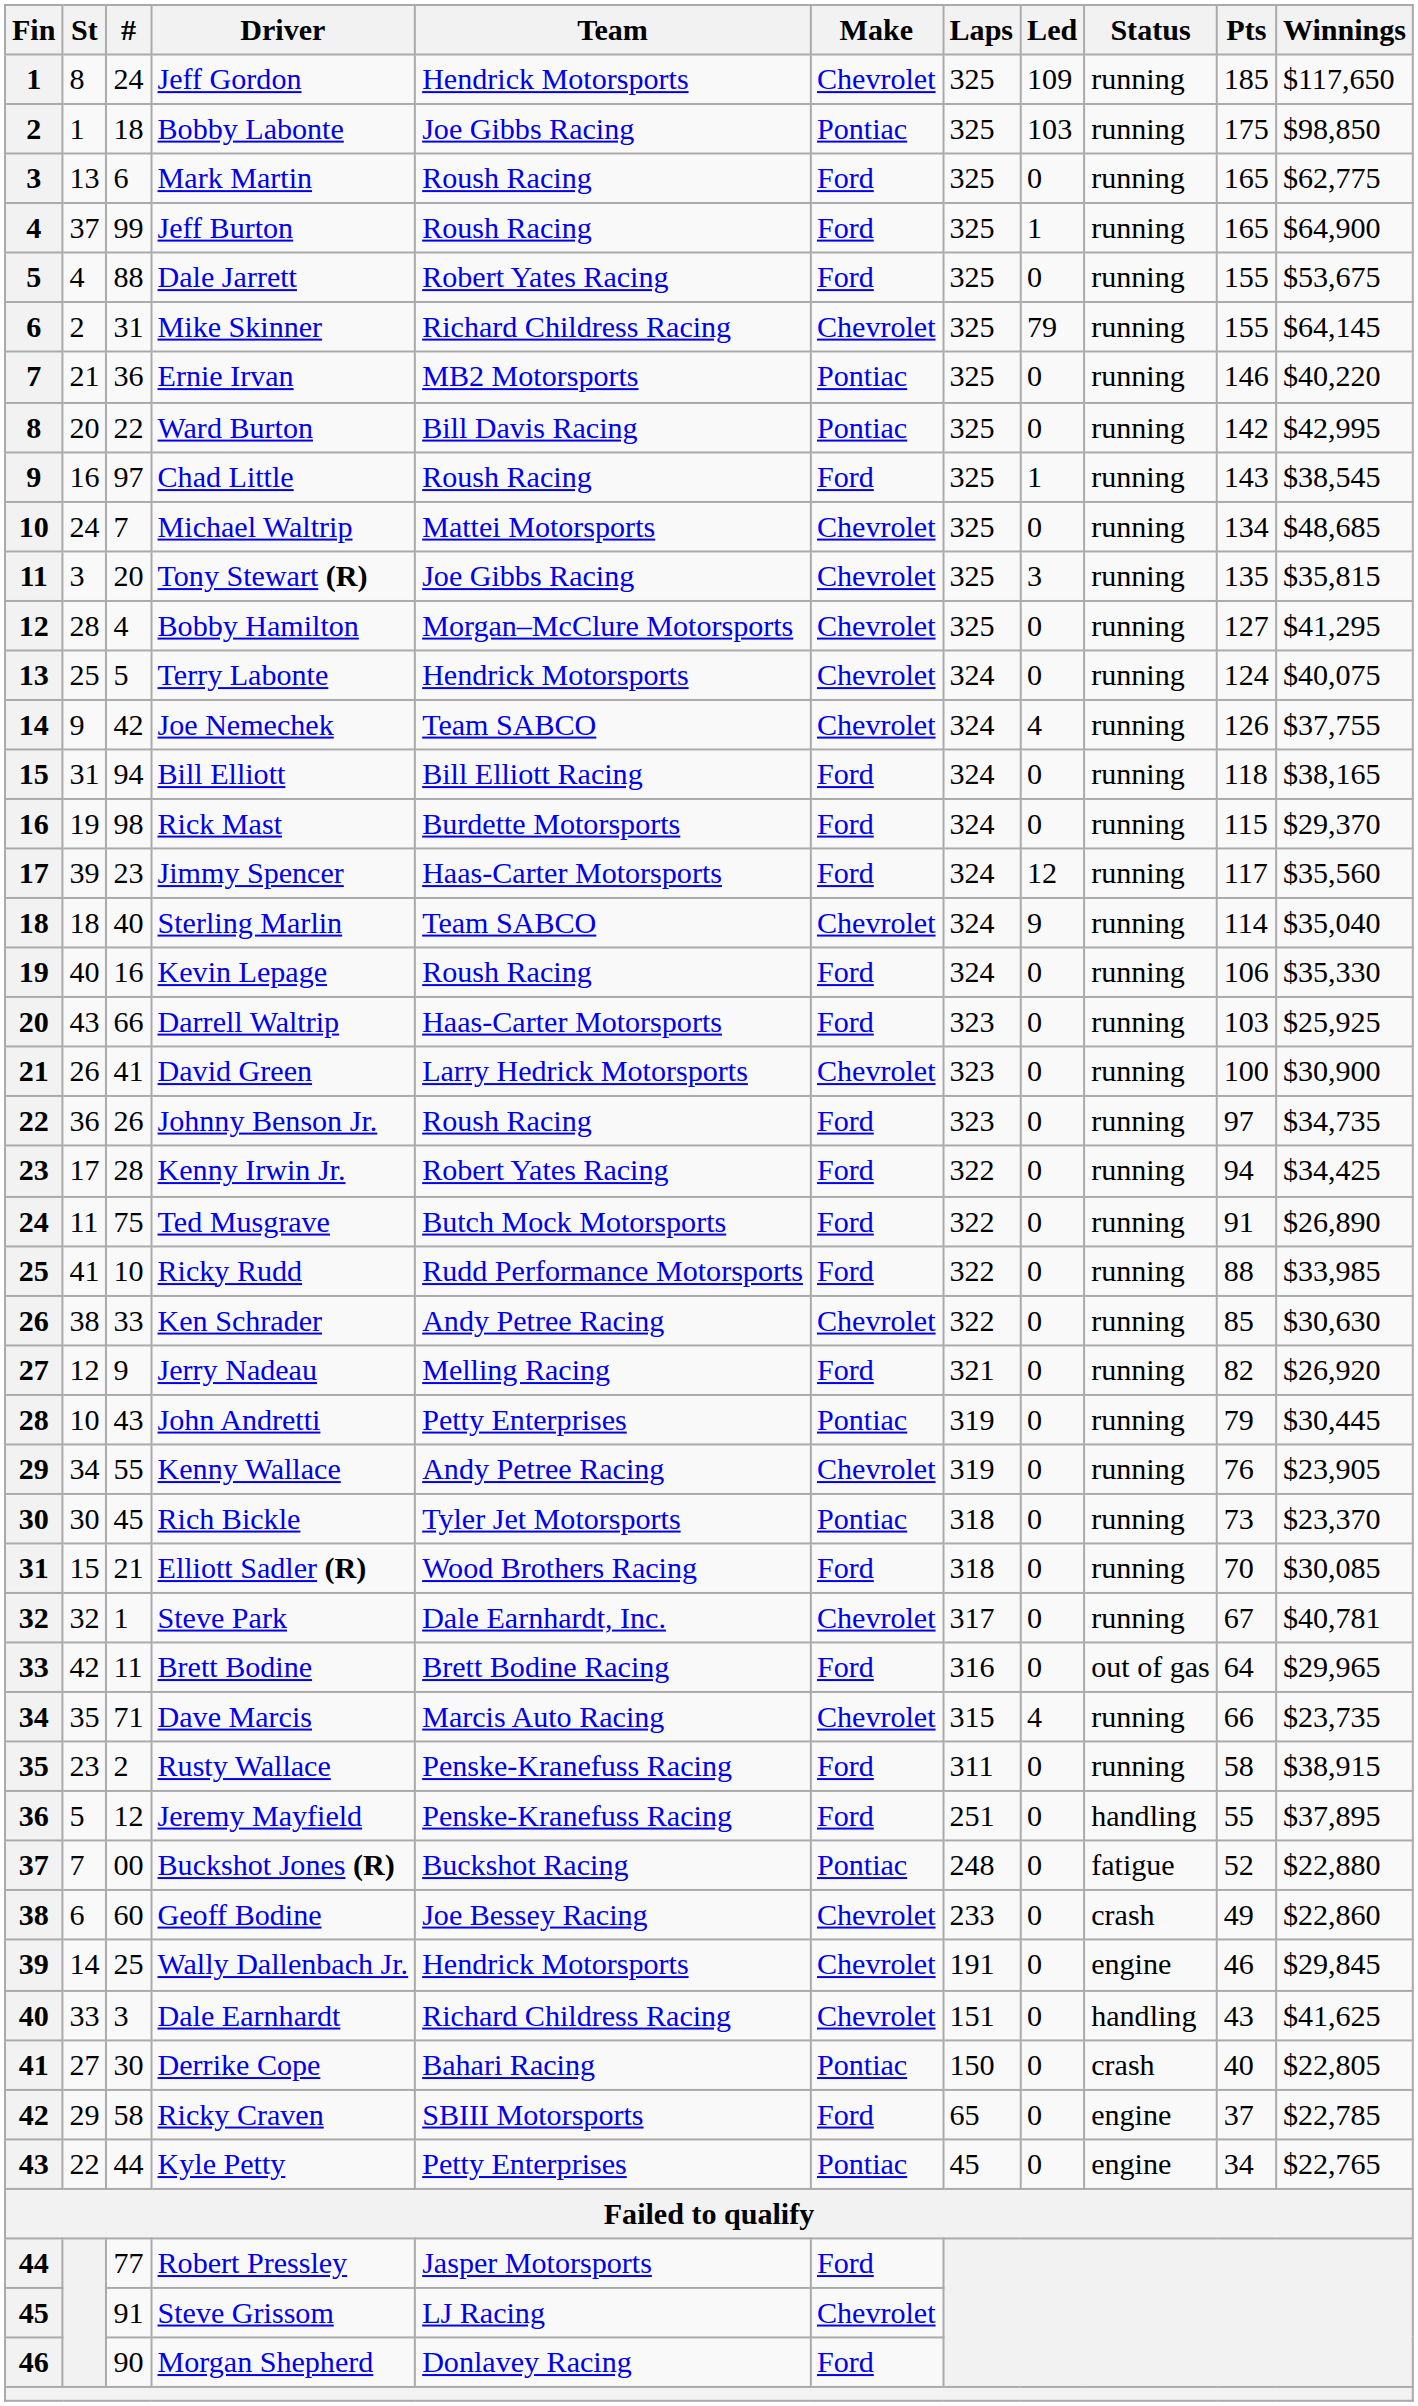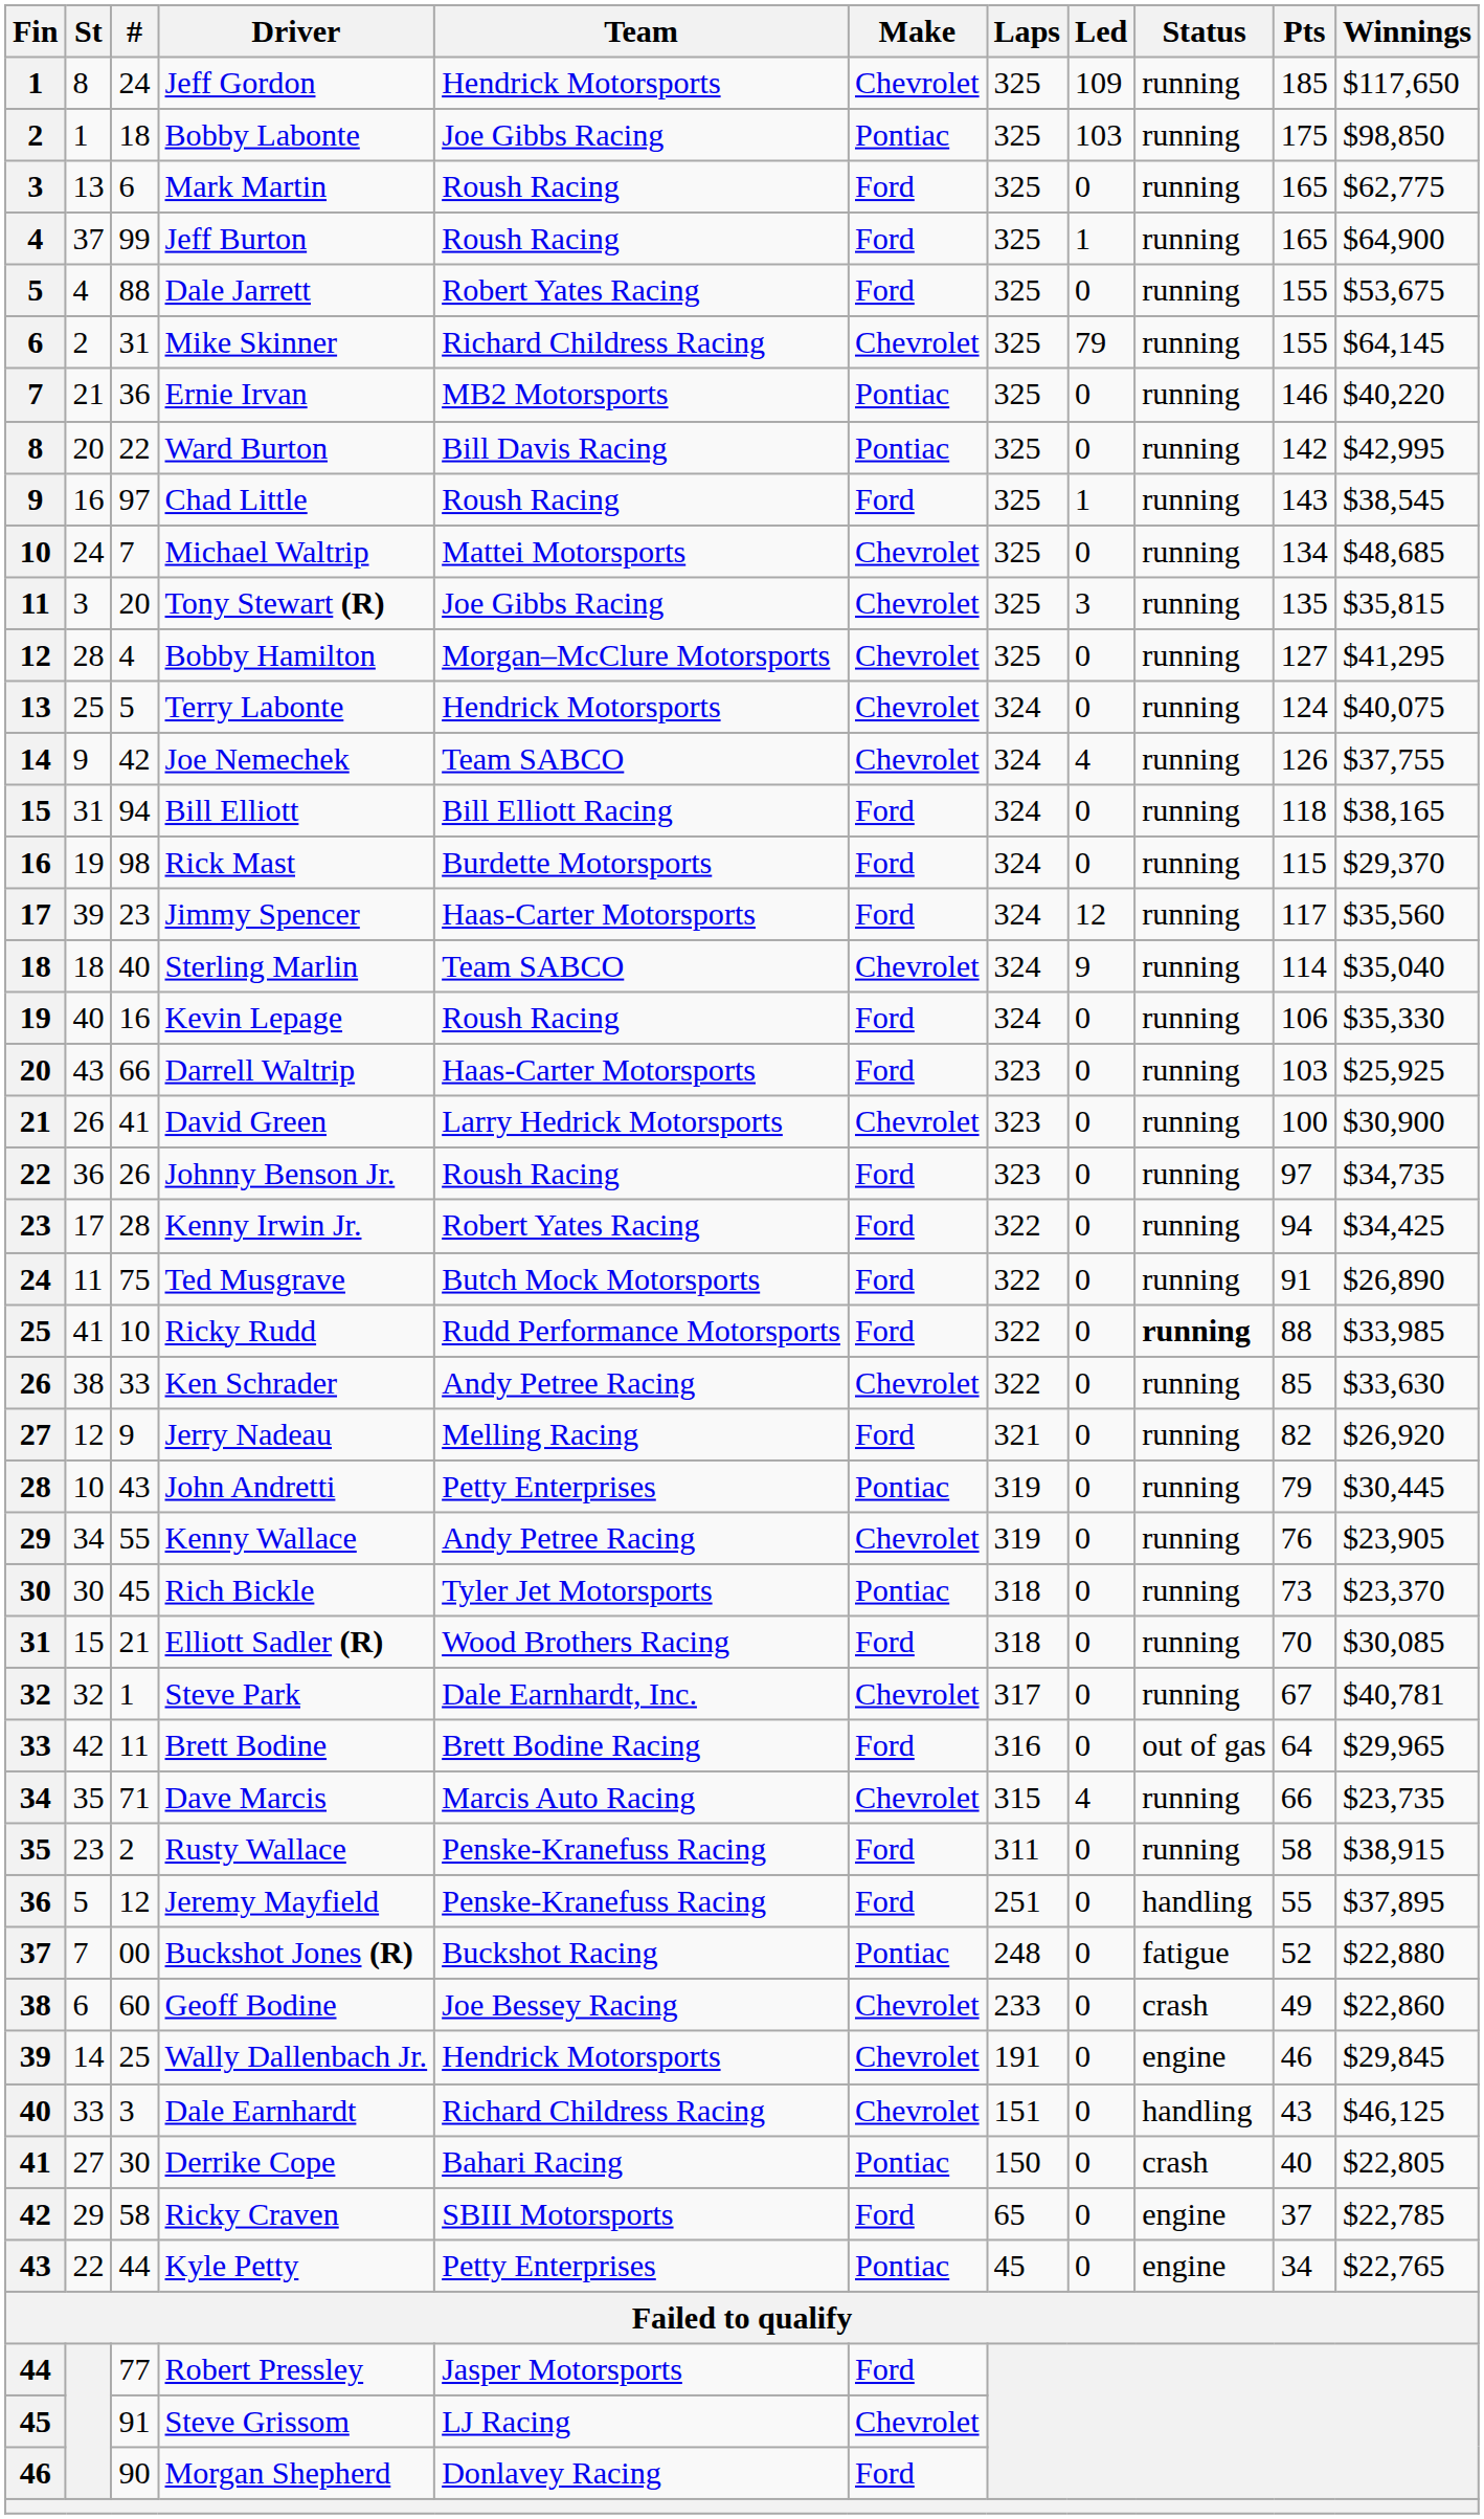Ricky Rudd | Status: normal -> bold
Ken Schrader | Winnings: $30,630 -> $33,630
Dale Earnhardt | Winnings: $41,625 -> $46,125
